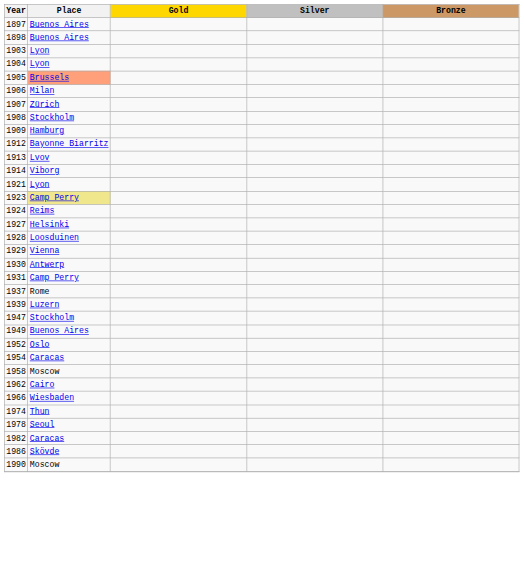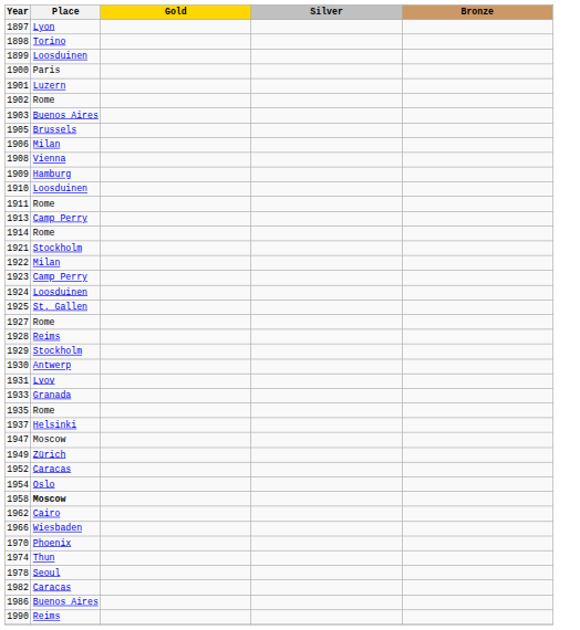1897 | Place: Buenos Aires -> Lyon
1898 | Place: Buenos Aires -> Torino
+ row: 1899 | Loosduinen
+ row: 1900 | Paris
+ row: 1901 | Luzern
+ row: 1902 | Rome
1903 | Place: Lyon -> Buenos Aires
- row: 1904 | Lyon
1905 | Place: lightsalmon background -> no background
- row: 1907 | Zürich
1908 | Place: Stockholm -> Vienna
+ row: 1910 | Loosduinen
+ row: 1911 | Rome
- row: 1912 | Bayonne Biarritz
1913 | Place: Lvov -> Camp Perry
1914 | Place: Viborg -> Rome
1921 | Place: Lyon -> Stockholm
+ row: 1922 | Milan
1923 | Place: khaki background -> no background
1924 | Place: Reims -> Loosduinen
+ row: 1925 | St. Gallen
1927 | Place: Helsinki -> Rome
1928 | Place: Loosduinen -> Reims
1929 | Place: Vienna -> Stockholm
1931 | Place: Camp Perry -> Lvov
+ row: 1933 | Granada
+ row: 1935 | Rome
1937 | Place: Rome -> Helsinki
- row: 1939 | Luzern
1947 | Place: Stockholm -> Moscow
1949 | Place: Buenos Aires -> Zürich
1952 | Place: Oslo -> Caracas
1954 | Place: Caracas -> Oslo
1958 | Place: normal -> bold
+ row: 1970 | Phoenix
1986 | Place: Skövde -> Buenos Aires
1990 | Place: Moscow -> Reims
